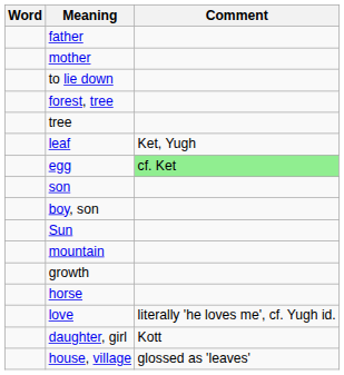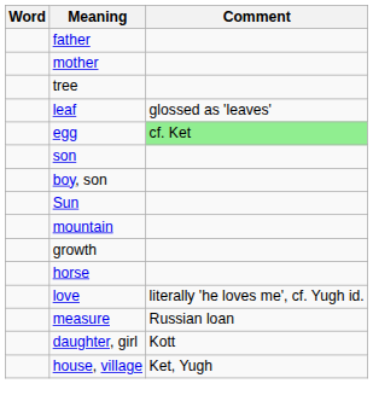- row: to lie down
- row: forest, tree
leaf | Comment: Ket, Yugh -> glossed as 'leaves'
+ row: measure | Russian loan
house, village | Comment: glossed as 'leaves' -> Ket, Yugh
